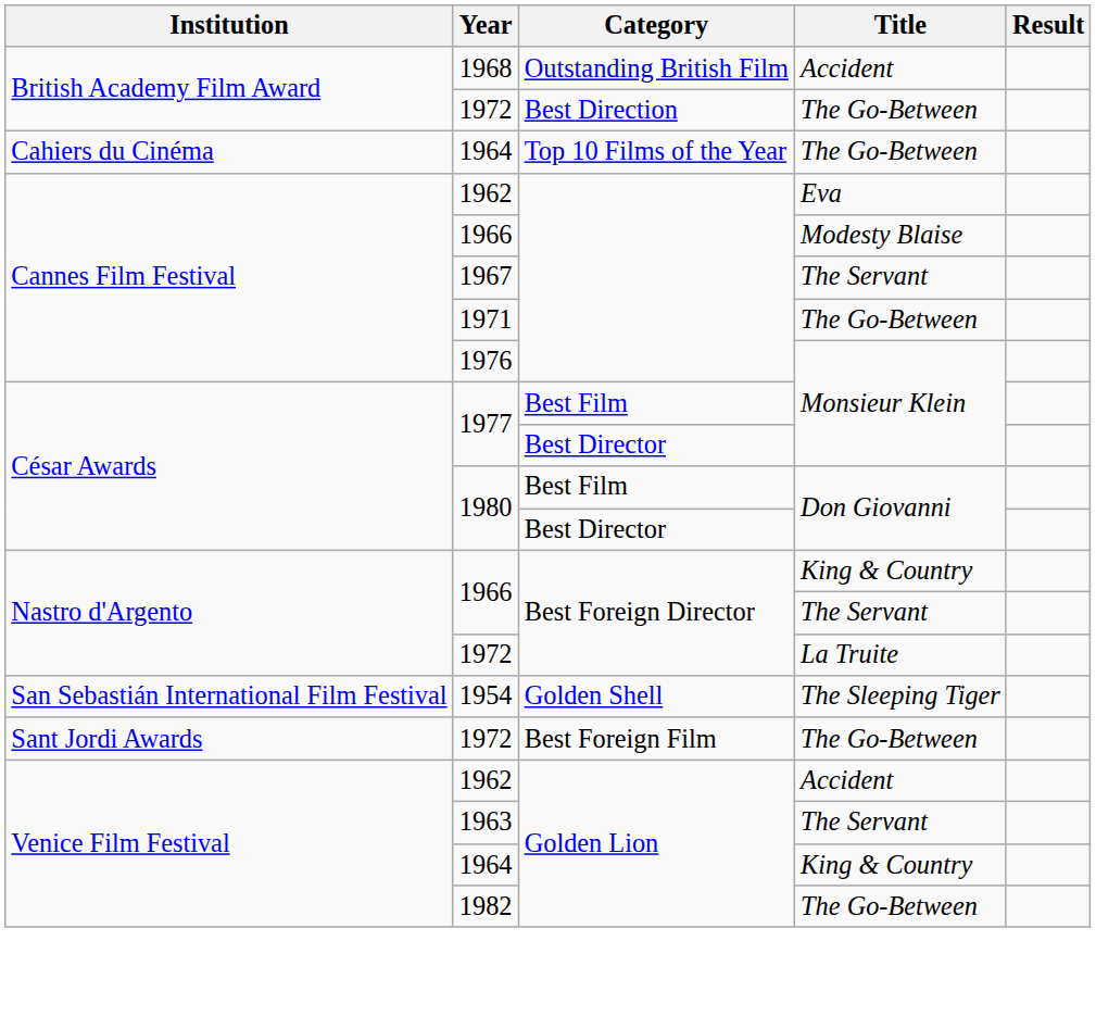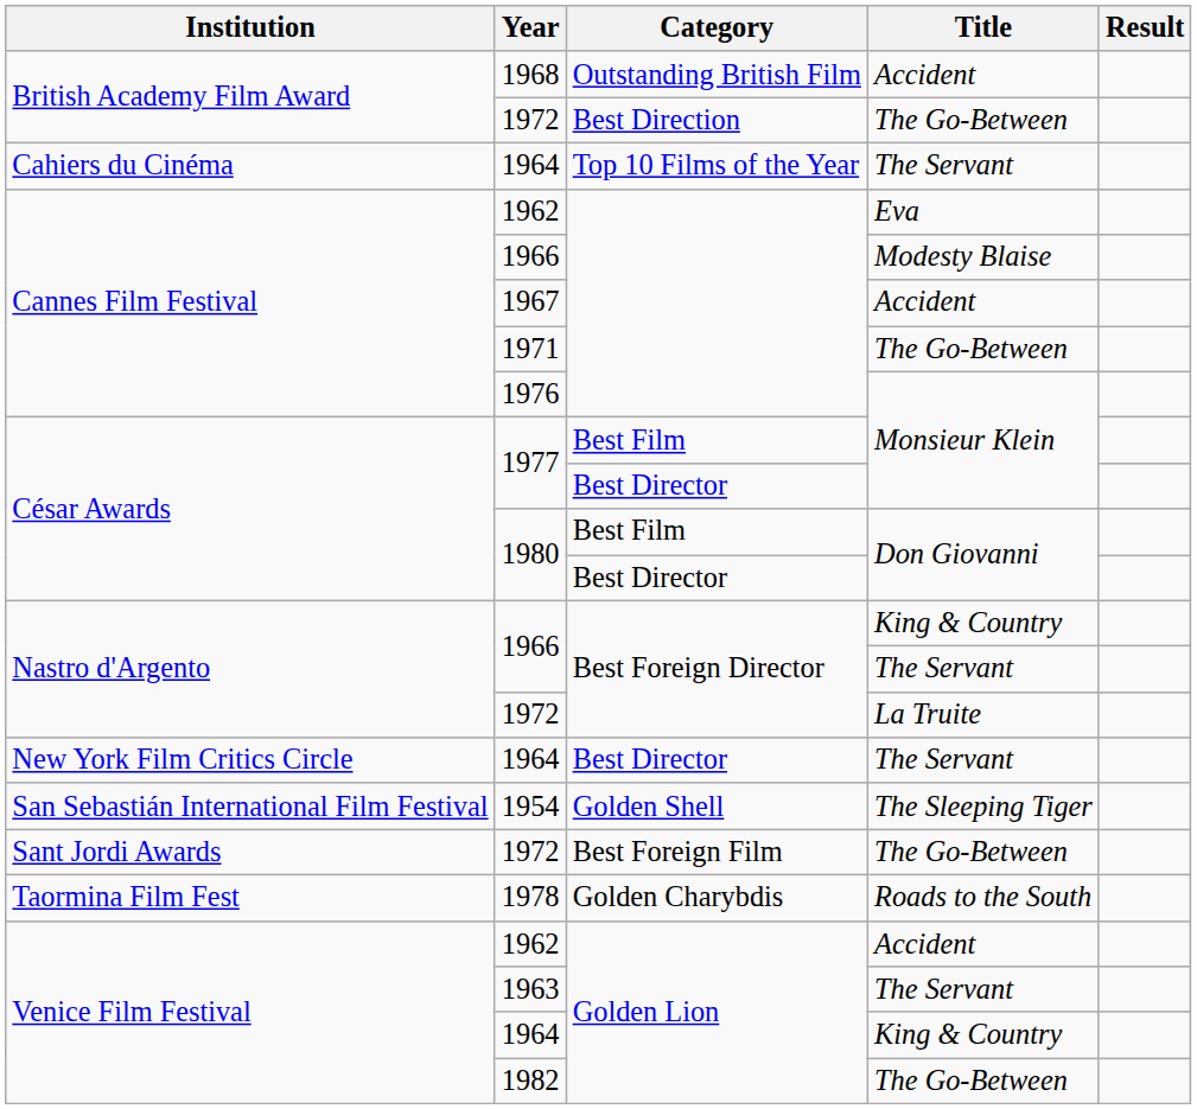1964 / Top 10 Films of the Year | Title: The Go-Between -> The Servant
1967 | Title: The Servant -> Accident
+ row: New York Film Critics Circle | 1964 | Best Director | The Servant
+ row: Taormina Film Fest | 1978 | Golden Charybdis | Roads to the South
